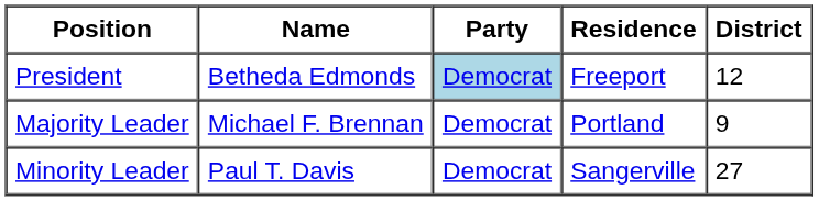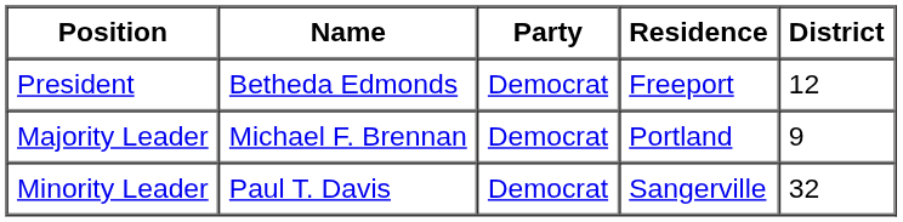President | Party: lightblue background -> no background
Minority Leader | District: 27 -> 32
